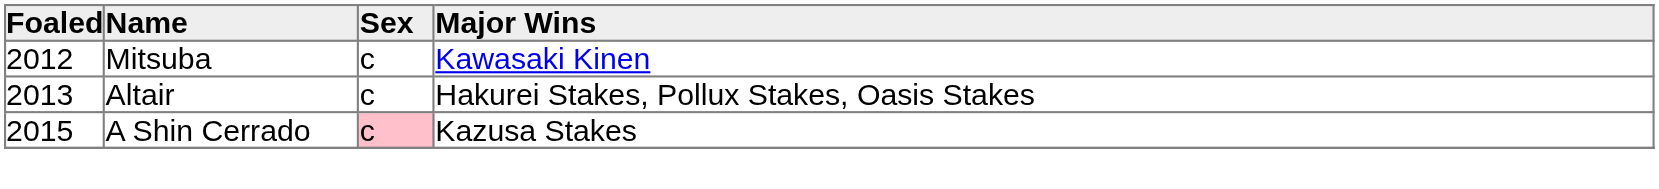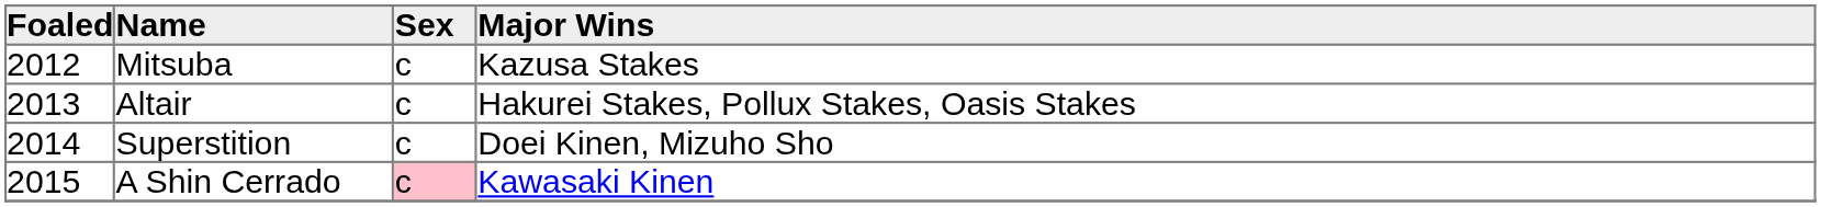Mitsuba | Major Wins: Kawasaki Kinen -> Kazusa Stakes
+ row: 2014 | Superstition | c | Doei Kinen, Mizuho Sho
A Shin Cerrado | Major Wins: Kazusa Stakes -> Kawasaki Kinen
